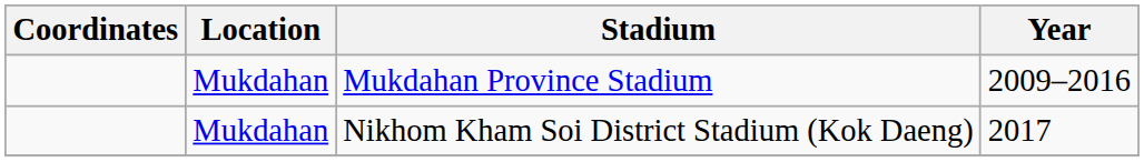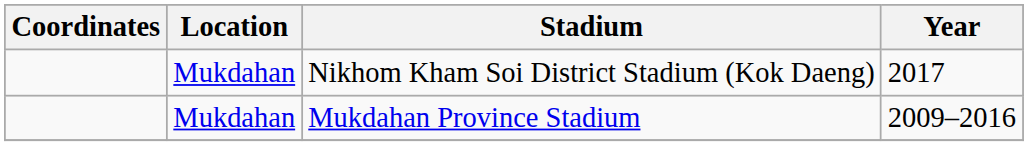rows swapped: Mukdahan Province Stadium <-> Nikhom Kham Soi District Stadium (Kok Daeng)
